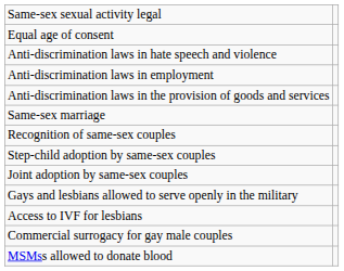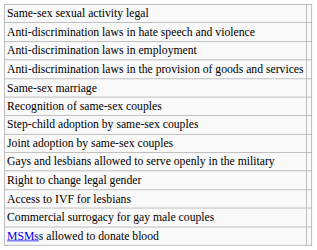- row: Equal age of consent
+ row: Right to change legal gender
